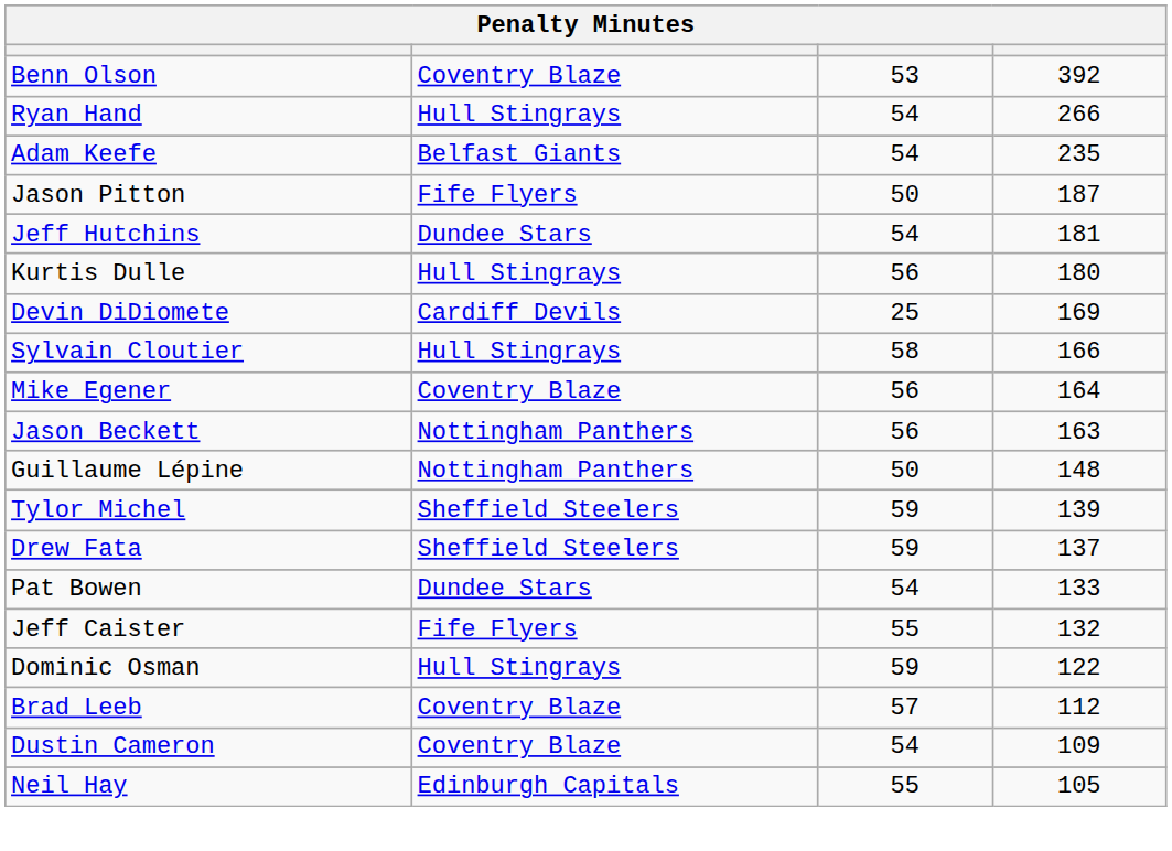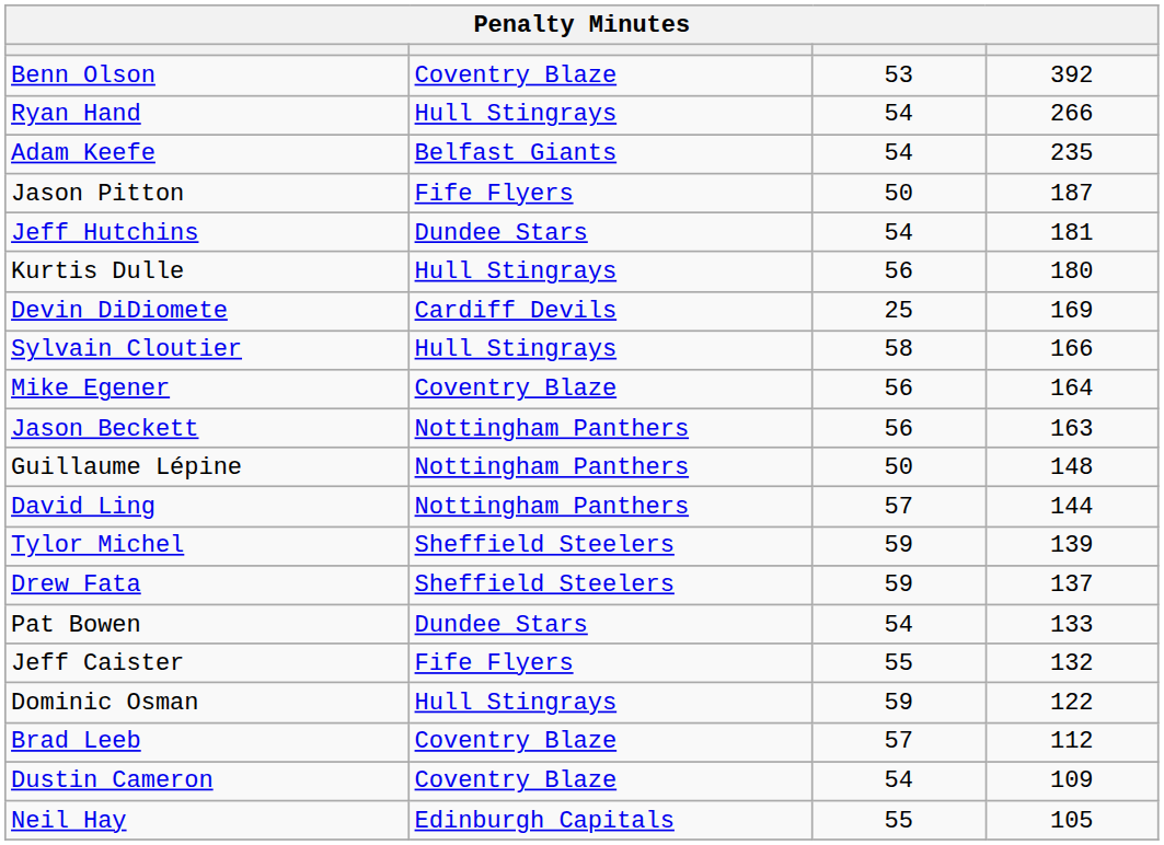+ row: David Ling | Nottingham Panthers | 57 | 144
